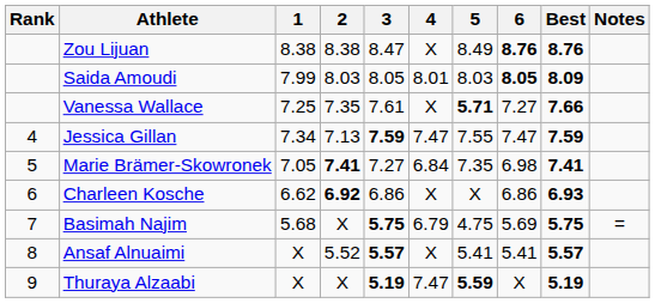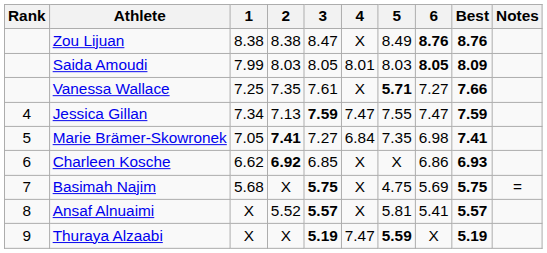Charleen Kosche | 3: 6.86 -> 6.85
Basimah Najim | 4: 6.79 -> X
Ansaf Alnuaimi | 5: 5.41 -> 5.81
